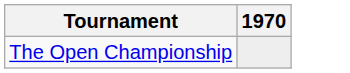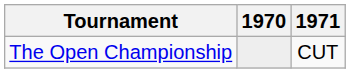+ column: 1971 | CUT
